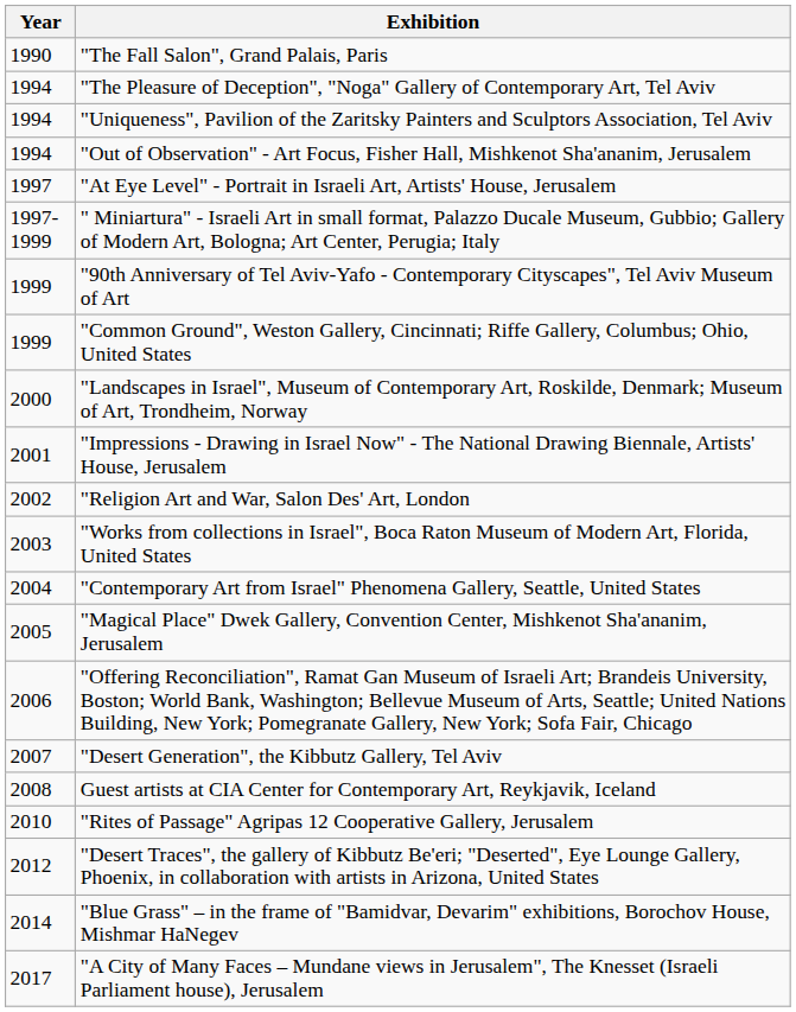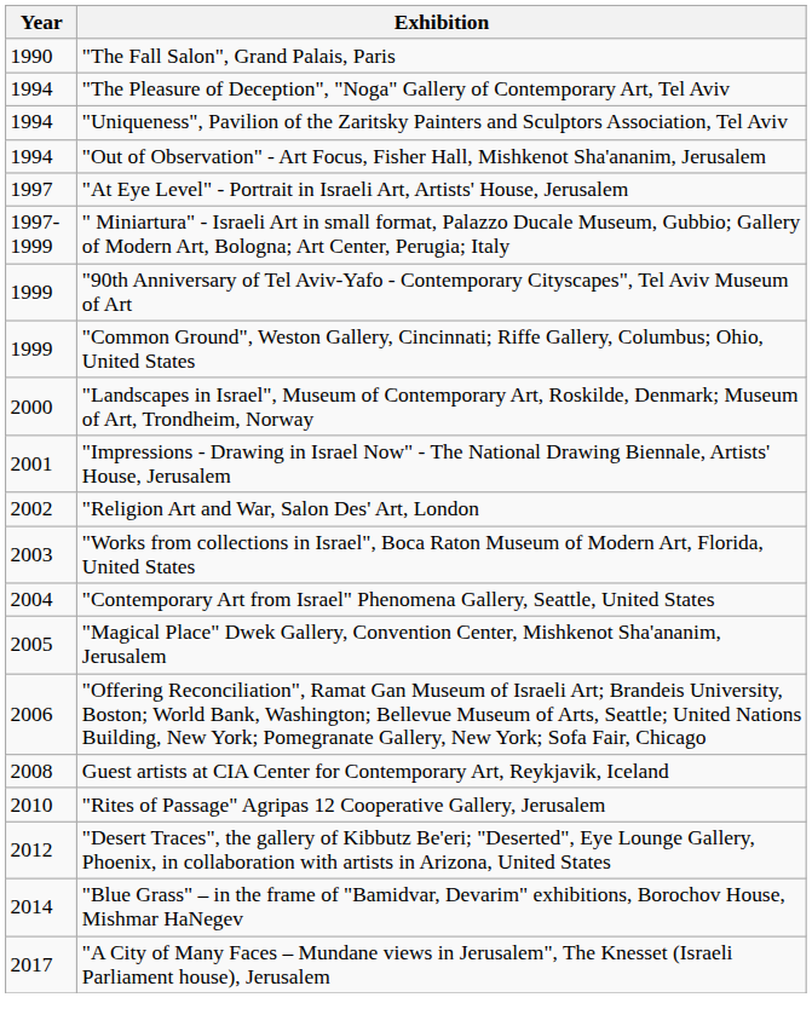- row: 2007 | "Desert Generation", the Kibbutz Gallery, Tel Aviv
